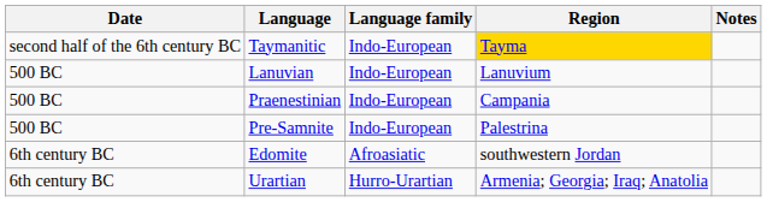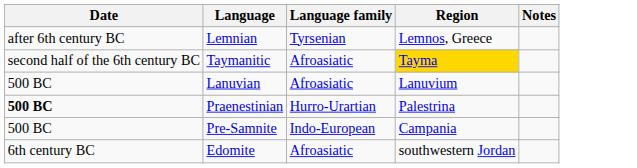+ row: after 6th century BC | Lemnian | Tyrsenian | Lemnos, Greece
Taymanitic | Language family: Indo-European -> Afroasiatic
Lanuvian | Language family: Indo-European -> Afroasiatic
Praenestinian | Date: normal -> bold
Praenestinian | Language family: Indo-European -> Hurro-Urartian
Praenestinian | Region: Campania -> Palestrina
Pre-Samnite | Region: Palestrina -> Campania
- row: 6th century BC | Urartian | Hurro-Urartian | Armenia; Georgia; Iraq; Anatolia
